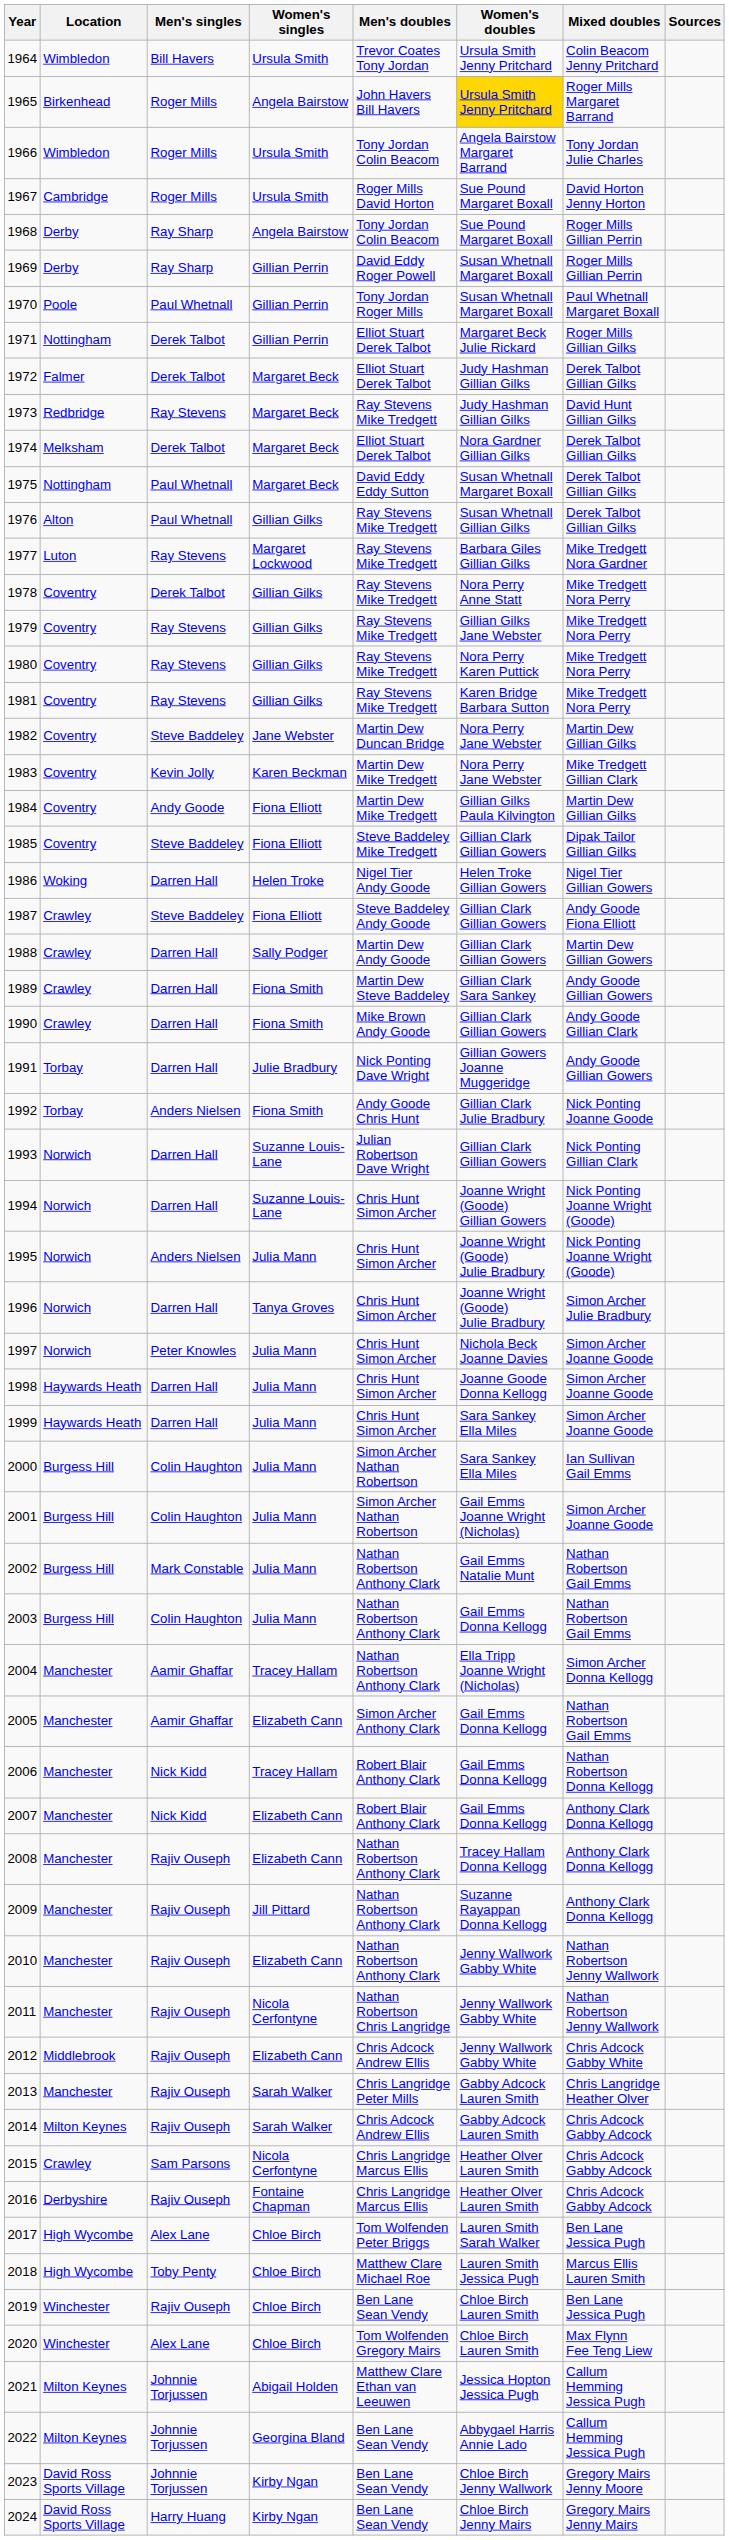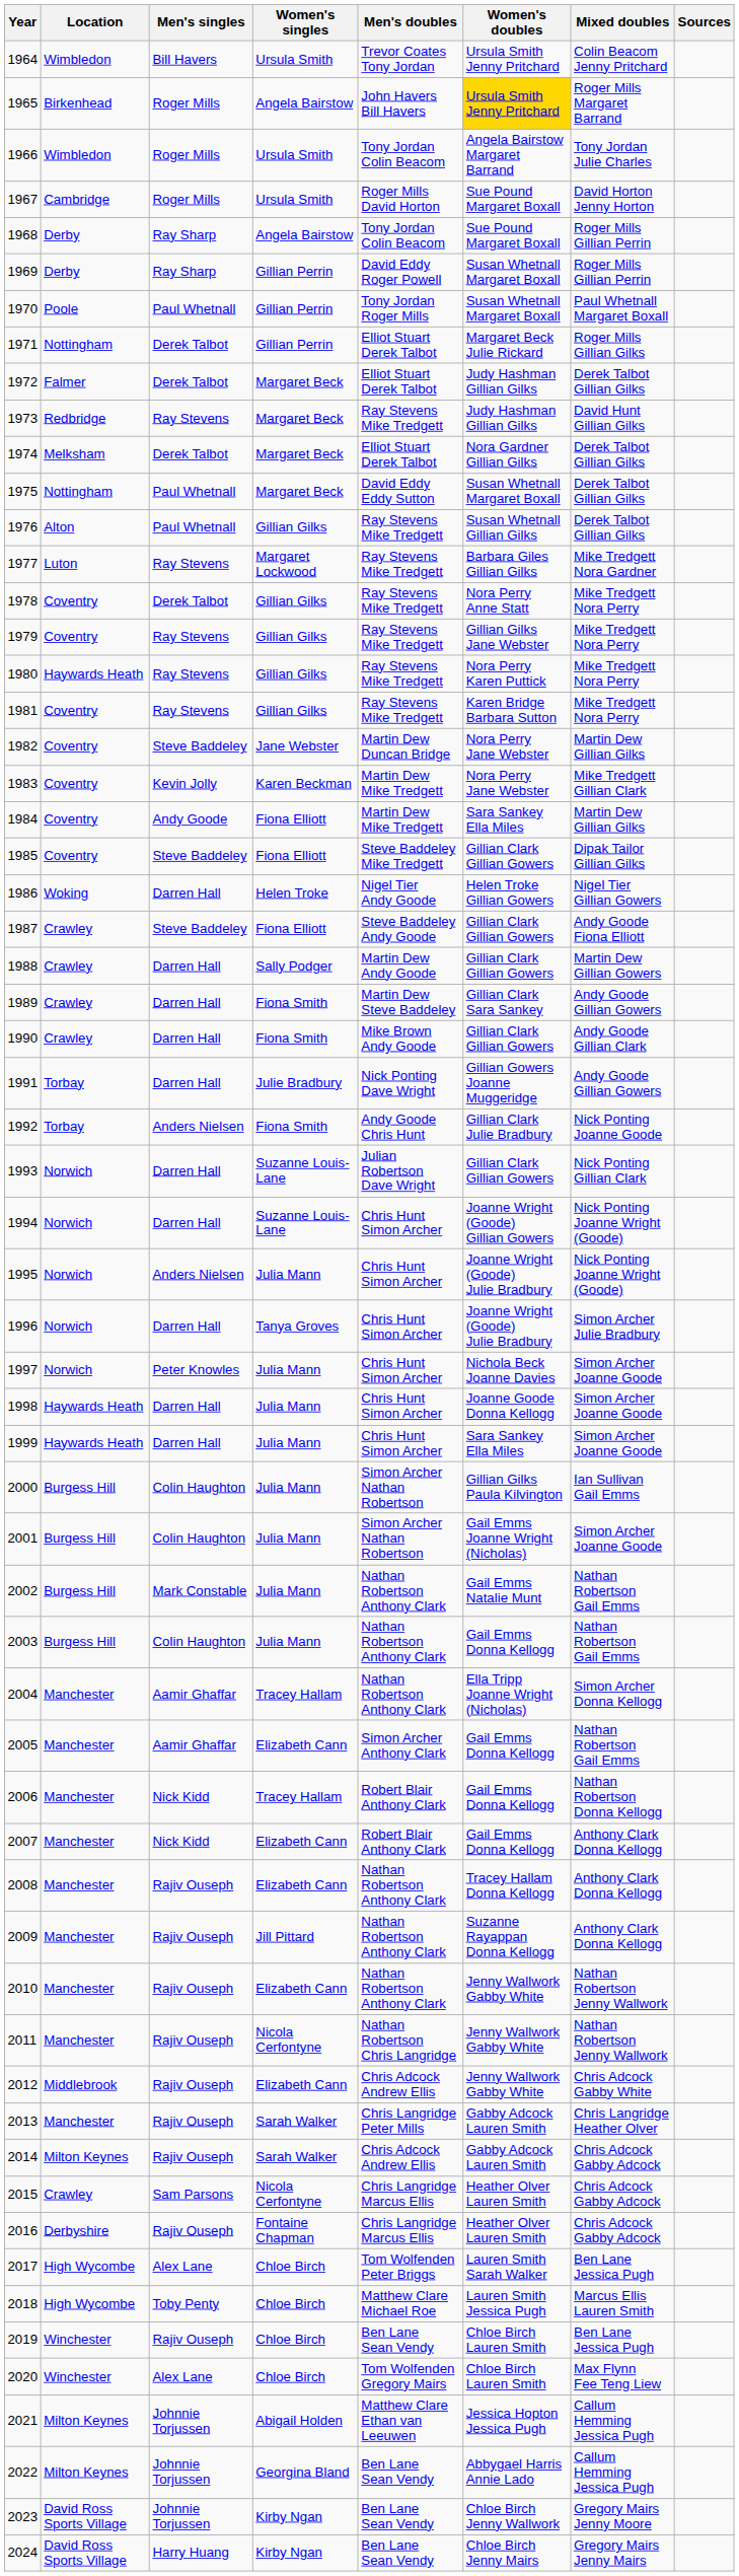1980 | Location: Coventry -> Haywards Heath
1984 | Women's doubles: Gillian Gilks Paula Kilvington -> Sara Sankey Ella Miles
2000 | Women's doubles: Sara Sankey Ella Miles -> Gillian Gilks Paula Kilvington
